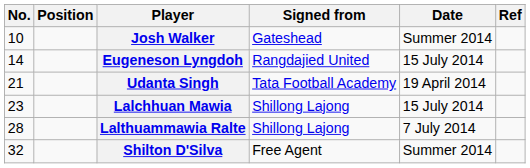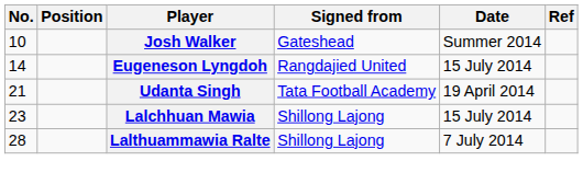- row: 32 | Shilton D'Silva | Free Agent | Summer 2014
